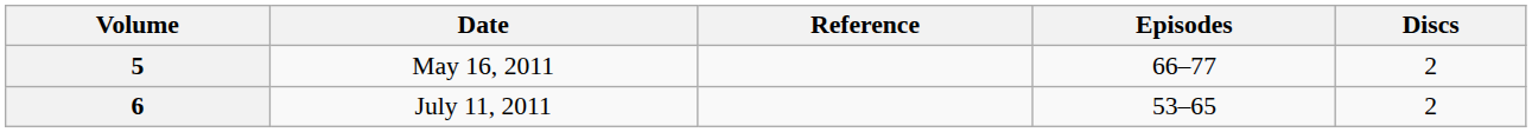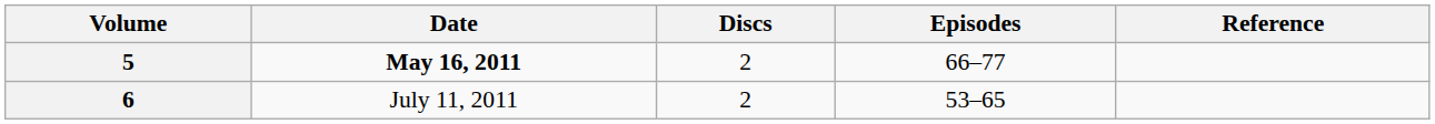columns swapped: Discs <-> Reference
5 | Date: normal -> bold
